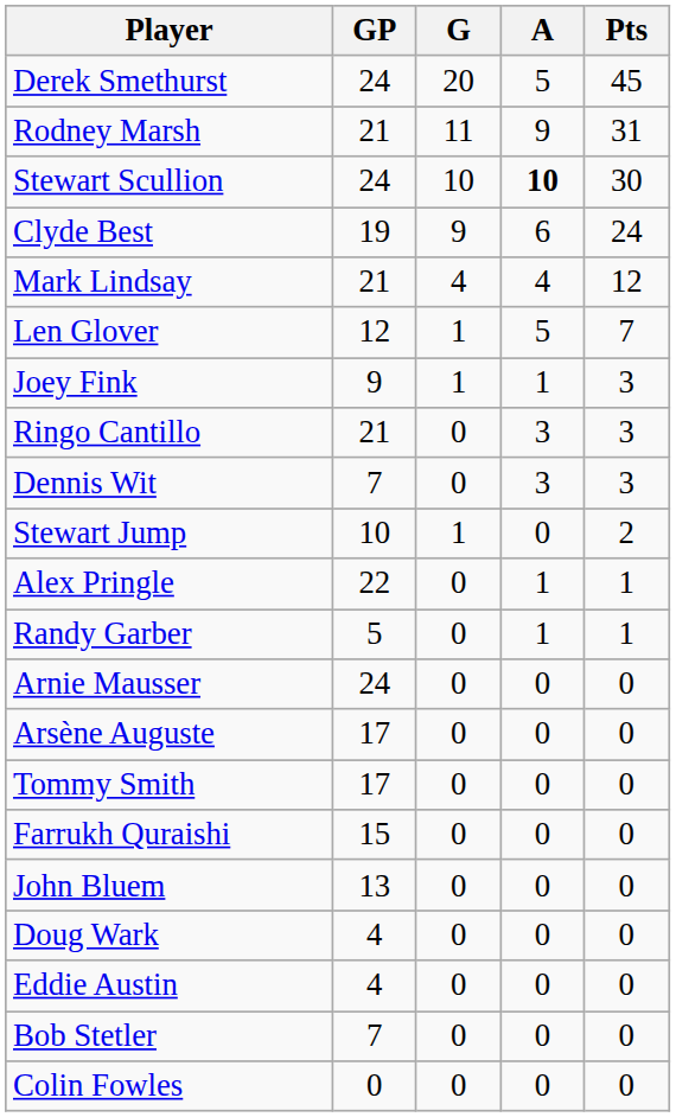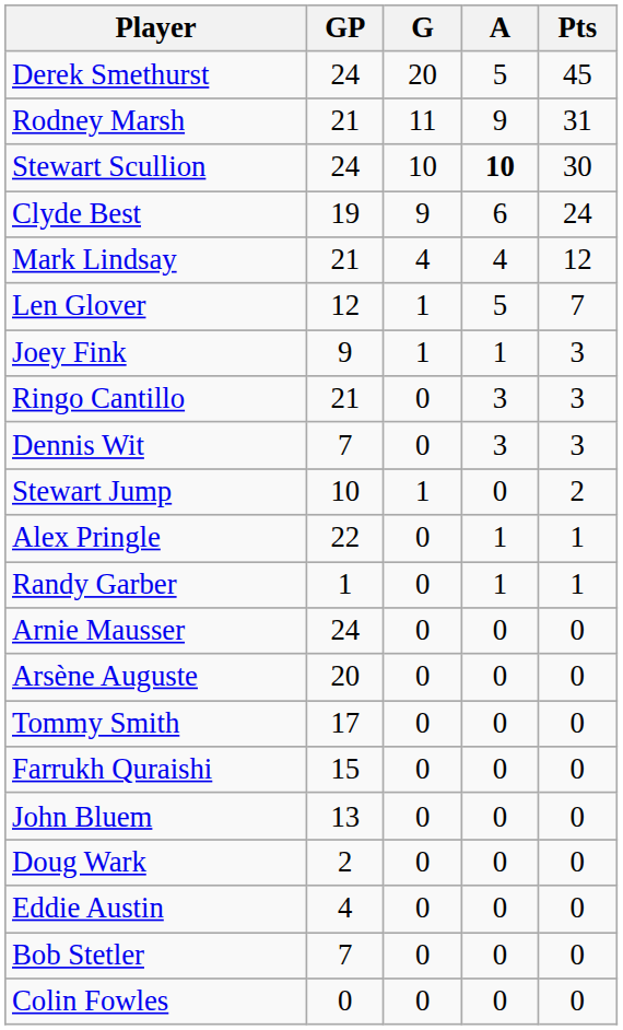Randy Garber | GP: 5 -> 1
Arsène Auguste | GP: 17 -> 20
Doug Wark | GP: 4 -> 2
